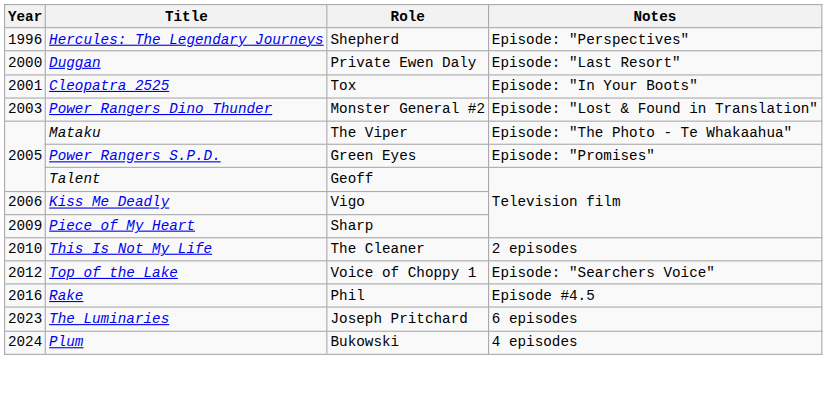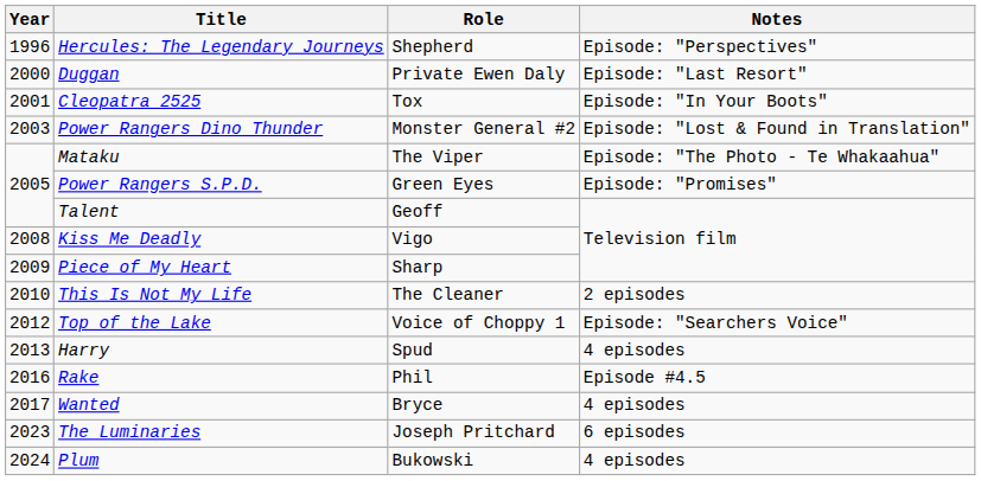Kiss Me Deadly | Year: 2006 -> 2008
+ row: 2013 | Harry | Spud | 4 episodes
+ row: 2017 | Wanted | Bryce | 4 episodes
